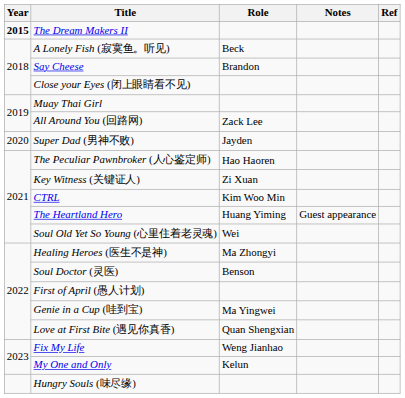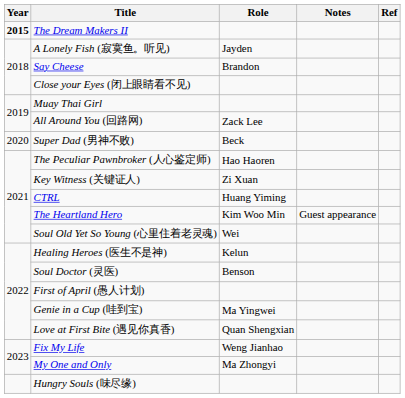A Lonely Fish (寂寞鱼。听见) | Role: Beck -> Jayden
Super Dad (男神不败) | Role: Jayden -> Beck
CTRL | Role: Kim Woo Min -> Huang Yiming
The Heartland Hero | Role: Huang Yiming -> Kim Woo Min
Healing Heroes (医生不是神) | Role: Ma Zhongyi -> Kelun
My One and Only | Role: Kelun -> Ma Zhongyi
